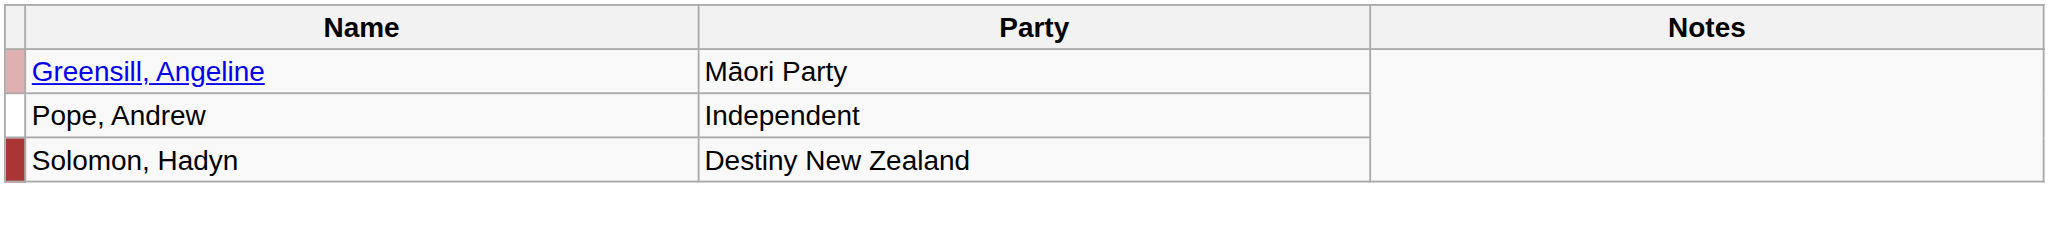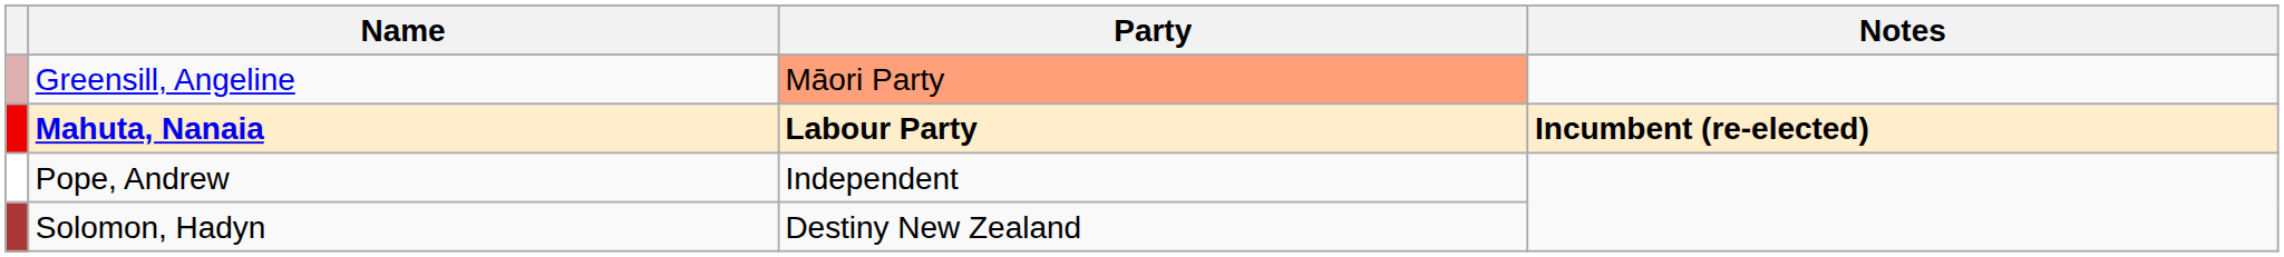Greensill, Angeline | Party: no background -> lightsalmon background
+ row: Mahuta, Nanaia | Labour Party | Incumbent (re-elected)
